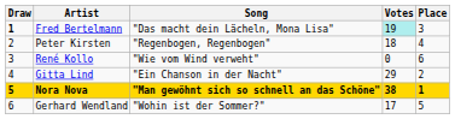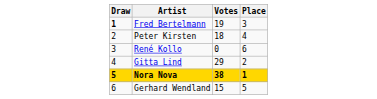- column: Song | "Das macht dein Lächeln, Mona Lisa" | "Regenbogen, Regenbogen" | "Wie vom Wind verweht" | "Ein Chanson in der Nacht" | "Man gewöhnt sich so schnell an das Schöne" | "Wohin ist der Sommer?"
Fred Bertelmann | Votes: paleturquoise background -> no background
Gerhard Wendland | Votes: 17 -> 15
